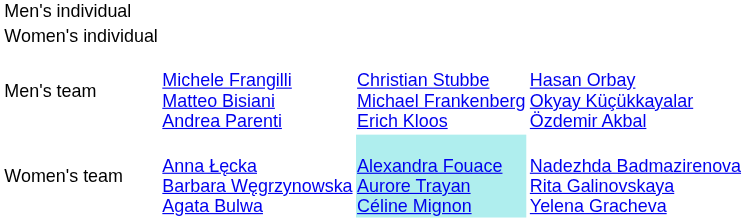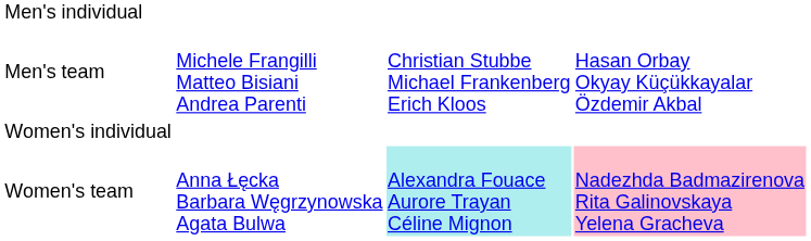rows swapped: Women's individual <-> Men's team
Women's team | column 4: no background -> pink background
